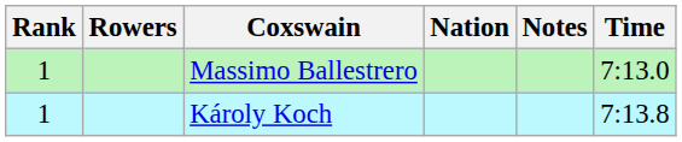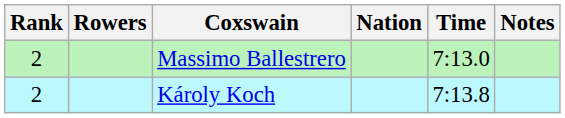columns swapped: Time <-> Notes
Massimo Ballestrero | Rank: 1 -> 2
Károly Koch | Rank: 1 -> 2
